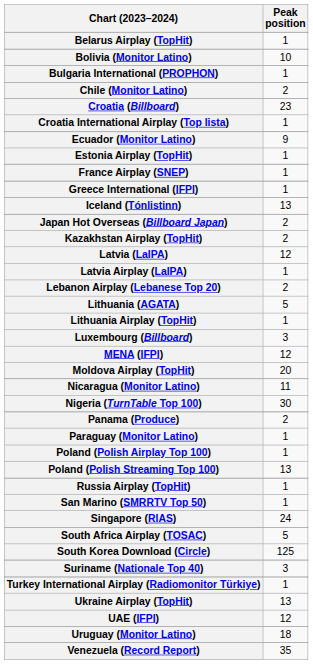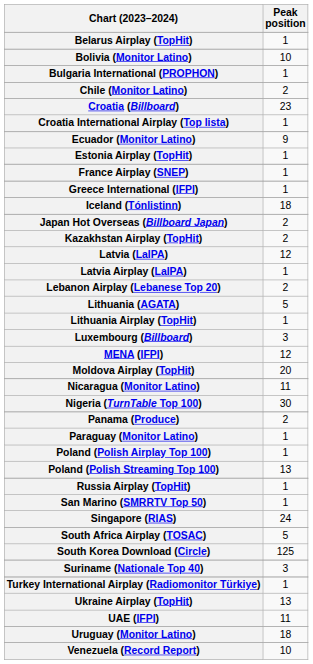Iceland (Tónlistinn) | Peak position: 13 -> 18
UAE (IFPI) | Peak position: 12 -> 11
Venezuela (Record Report) | Peak position: 35 -> 10
